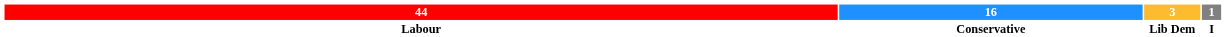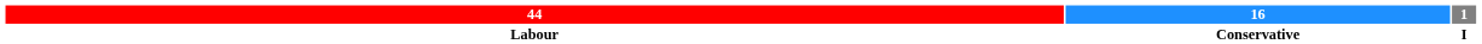- column: 3 | Lib Dem
